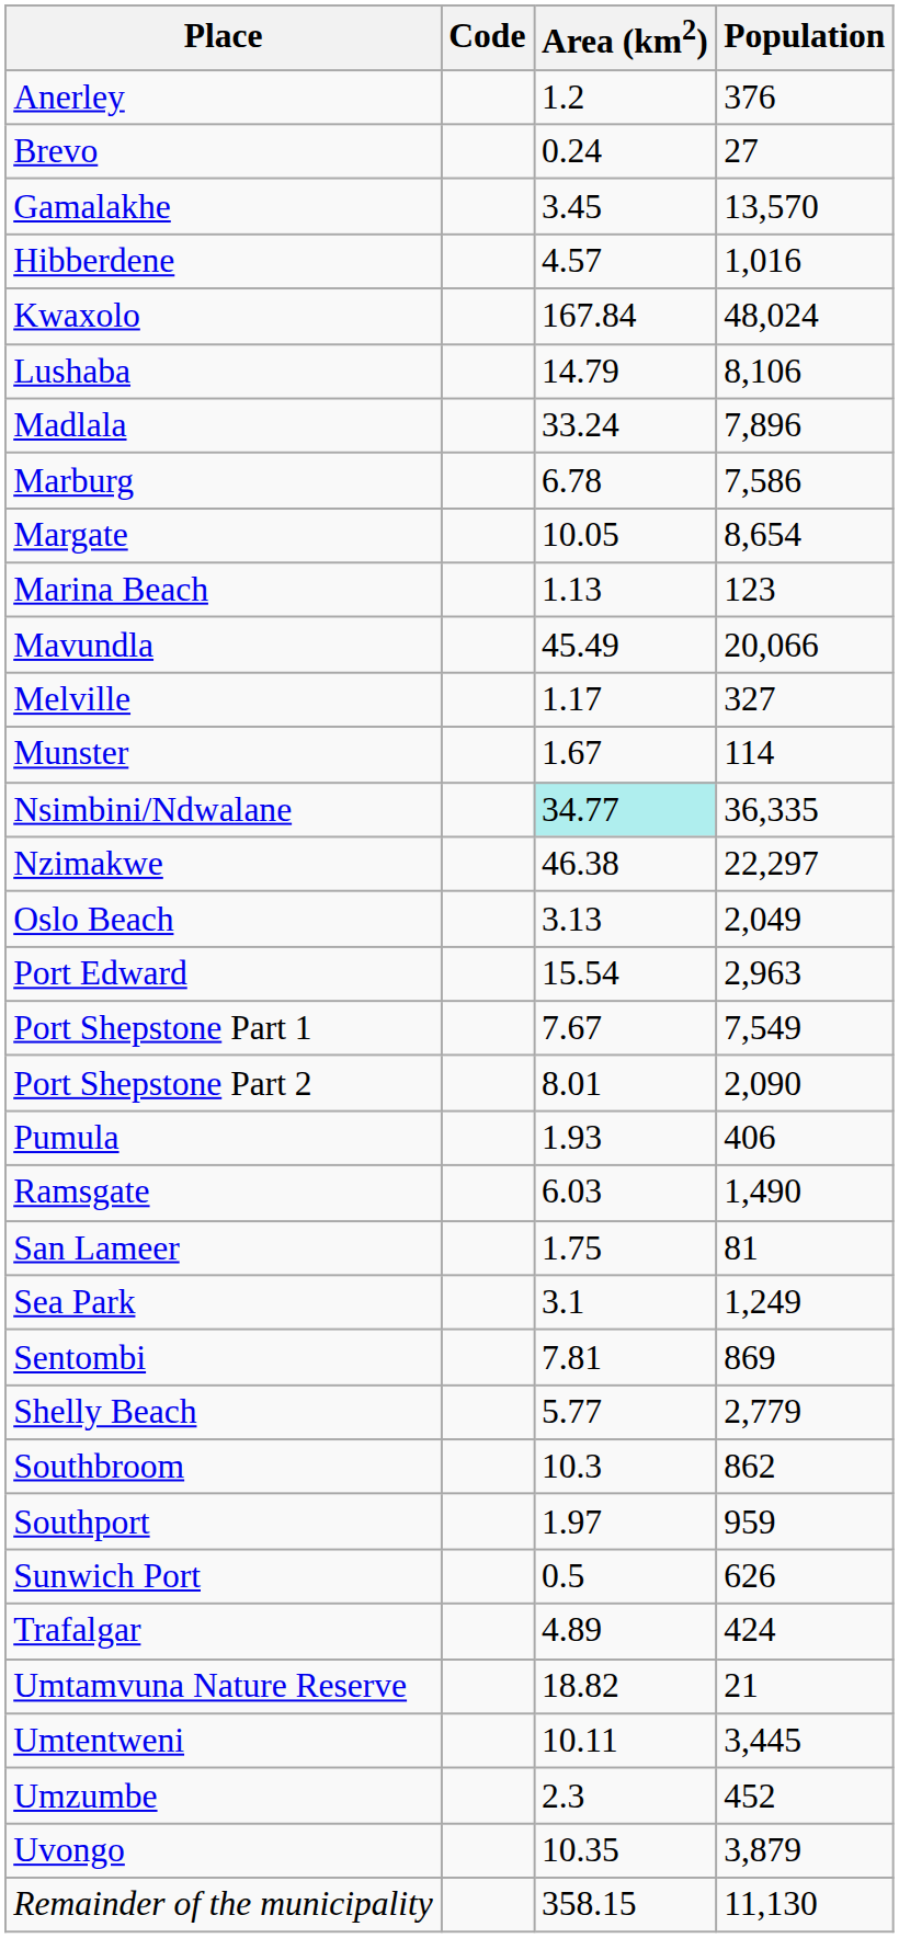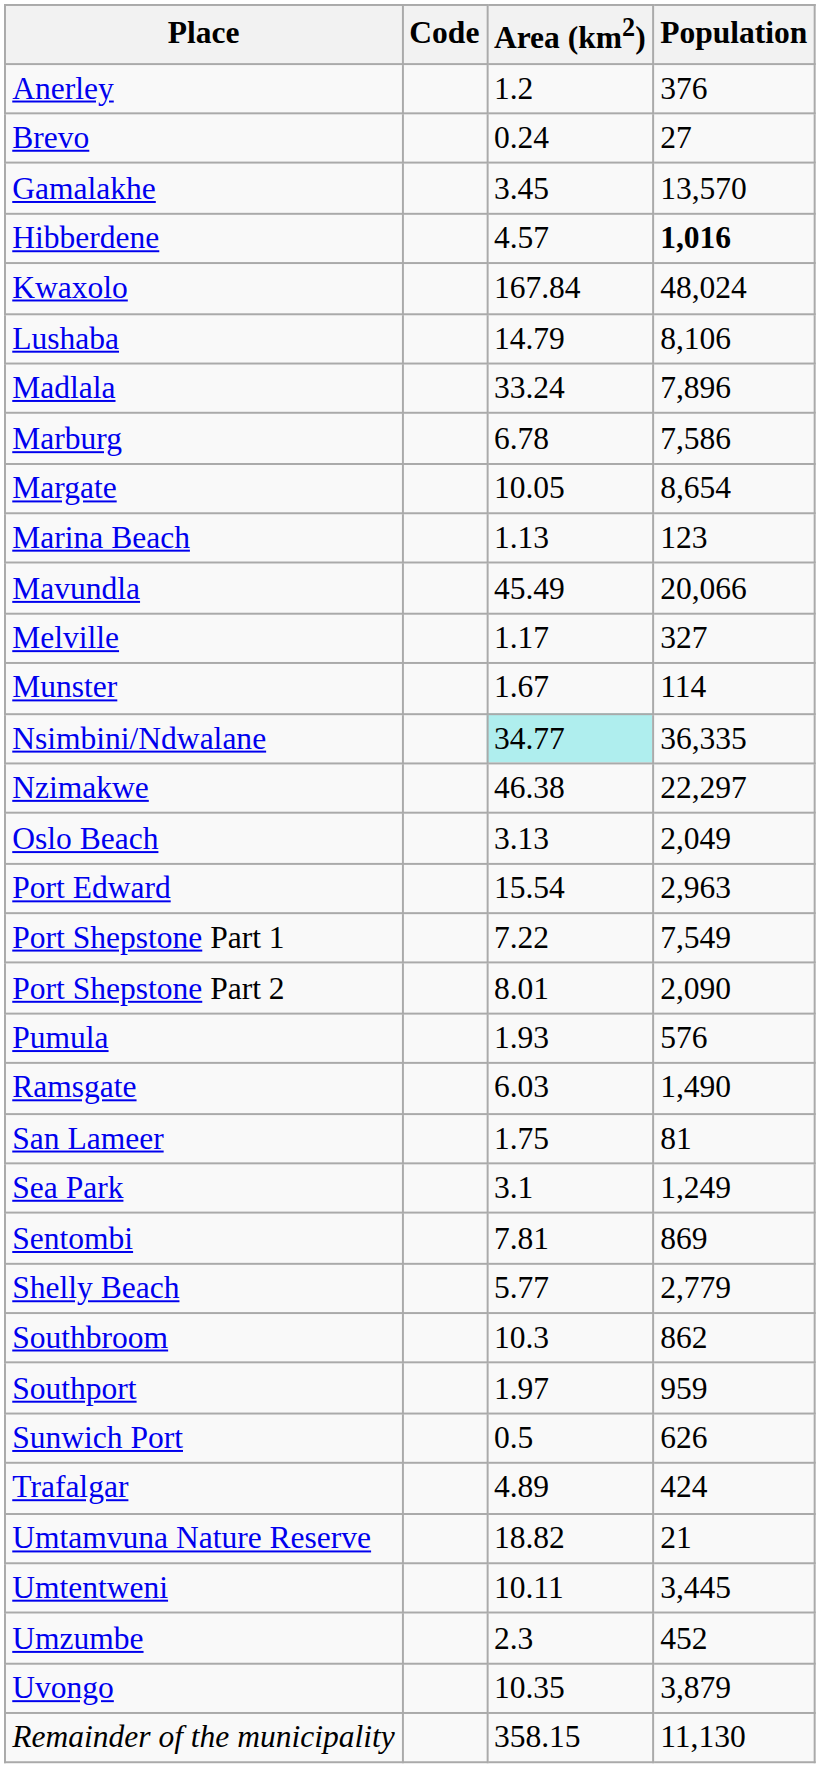Hibberdene | Population: normal -> bold
Port Shepstone Part 1 | Area (km2): 7.67 -> 7.22
Pumula | Population: 406 -> 576
